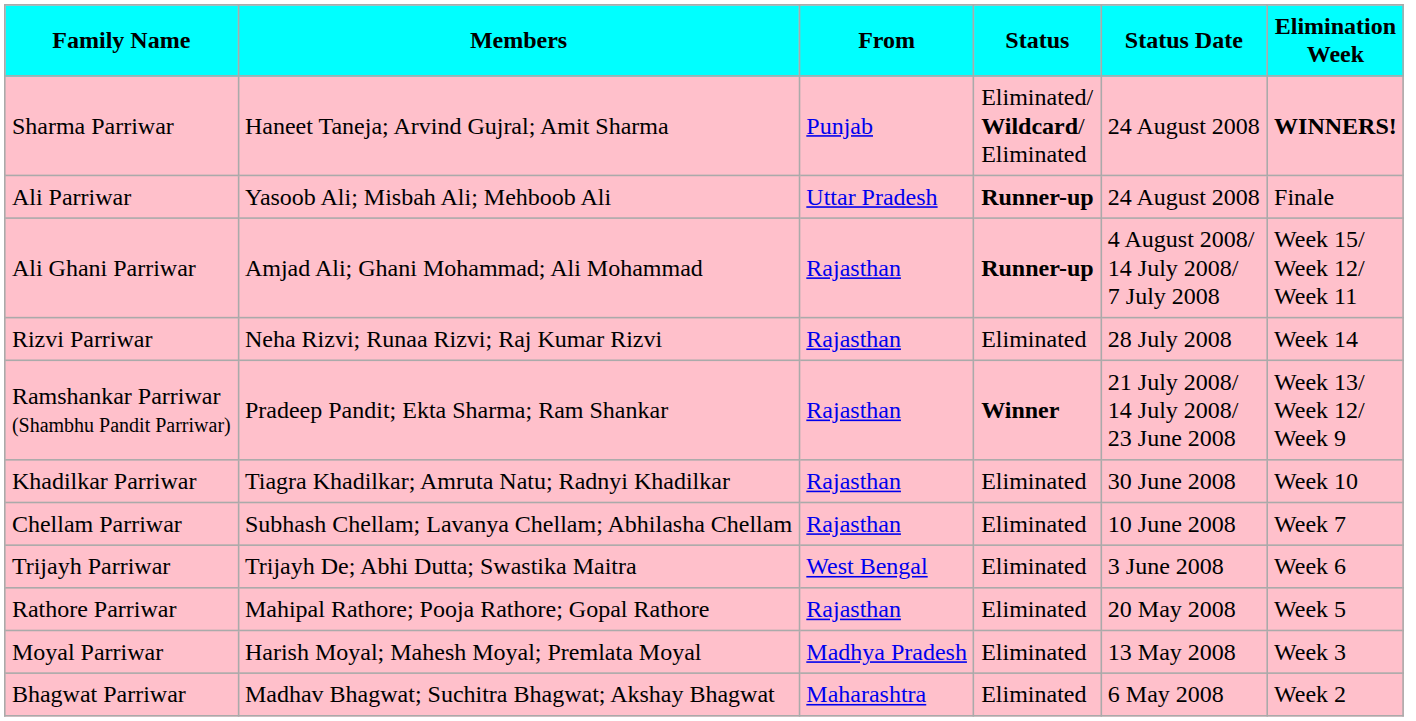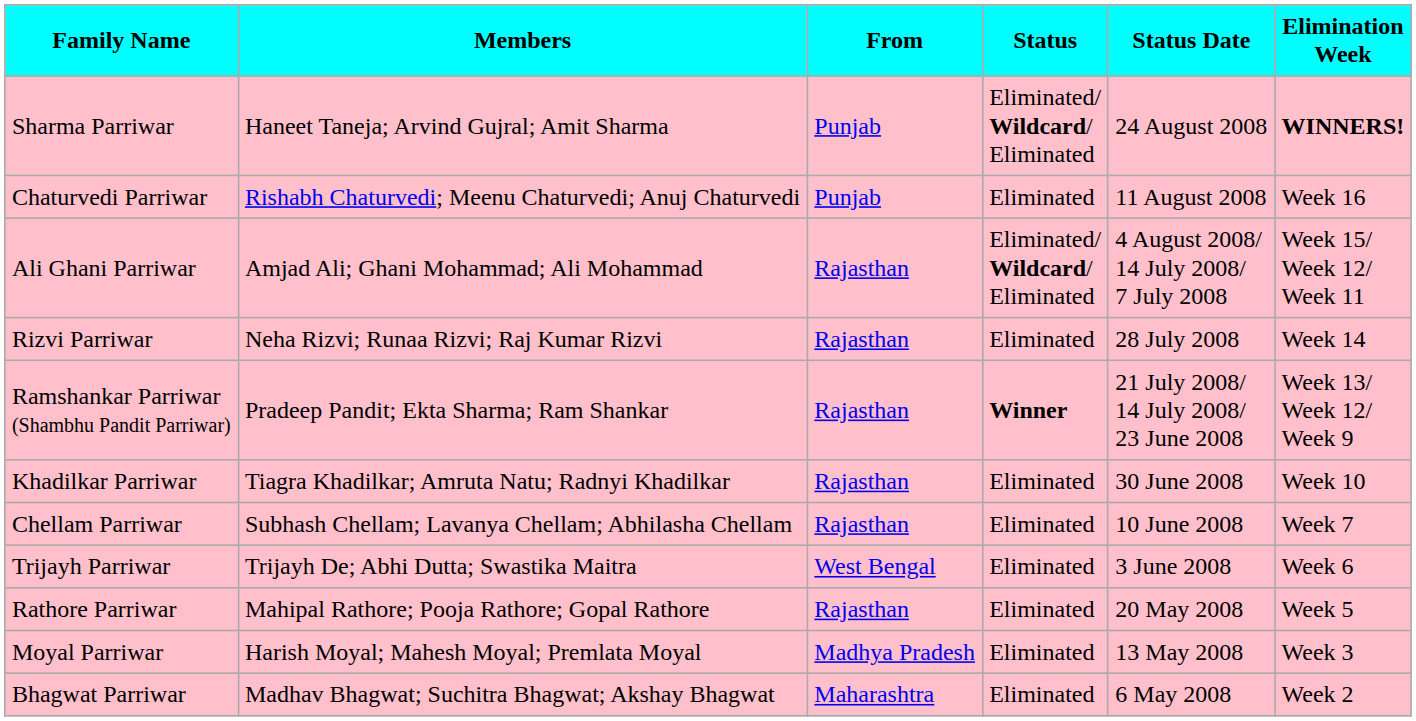- row: Ali Parriwar | Yasoob Ali; Misbah Ali; Mehboob Ali | Uttar Pradesh | Runner-up | 24 August 2008 | Finale
+ row: Chaturvedi Parriwar | Rishabh Chaturvedi; Meenu Chaturvedi; Anuj Chaturvedi | Punjab | Eliminated | 11 August 2008 | Week 16
Ali Ghani Parriwar | Status: Runner-up -> Eliminated/ Wildcard/ Eliminated
